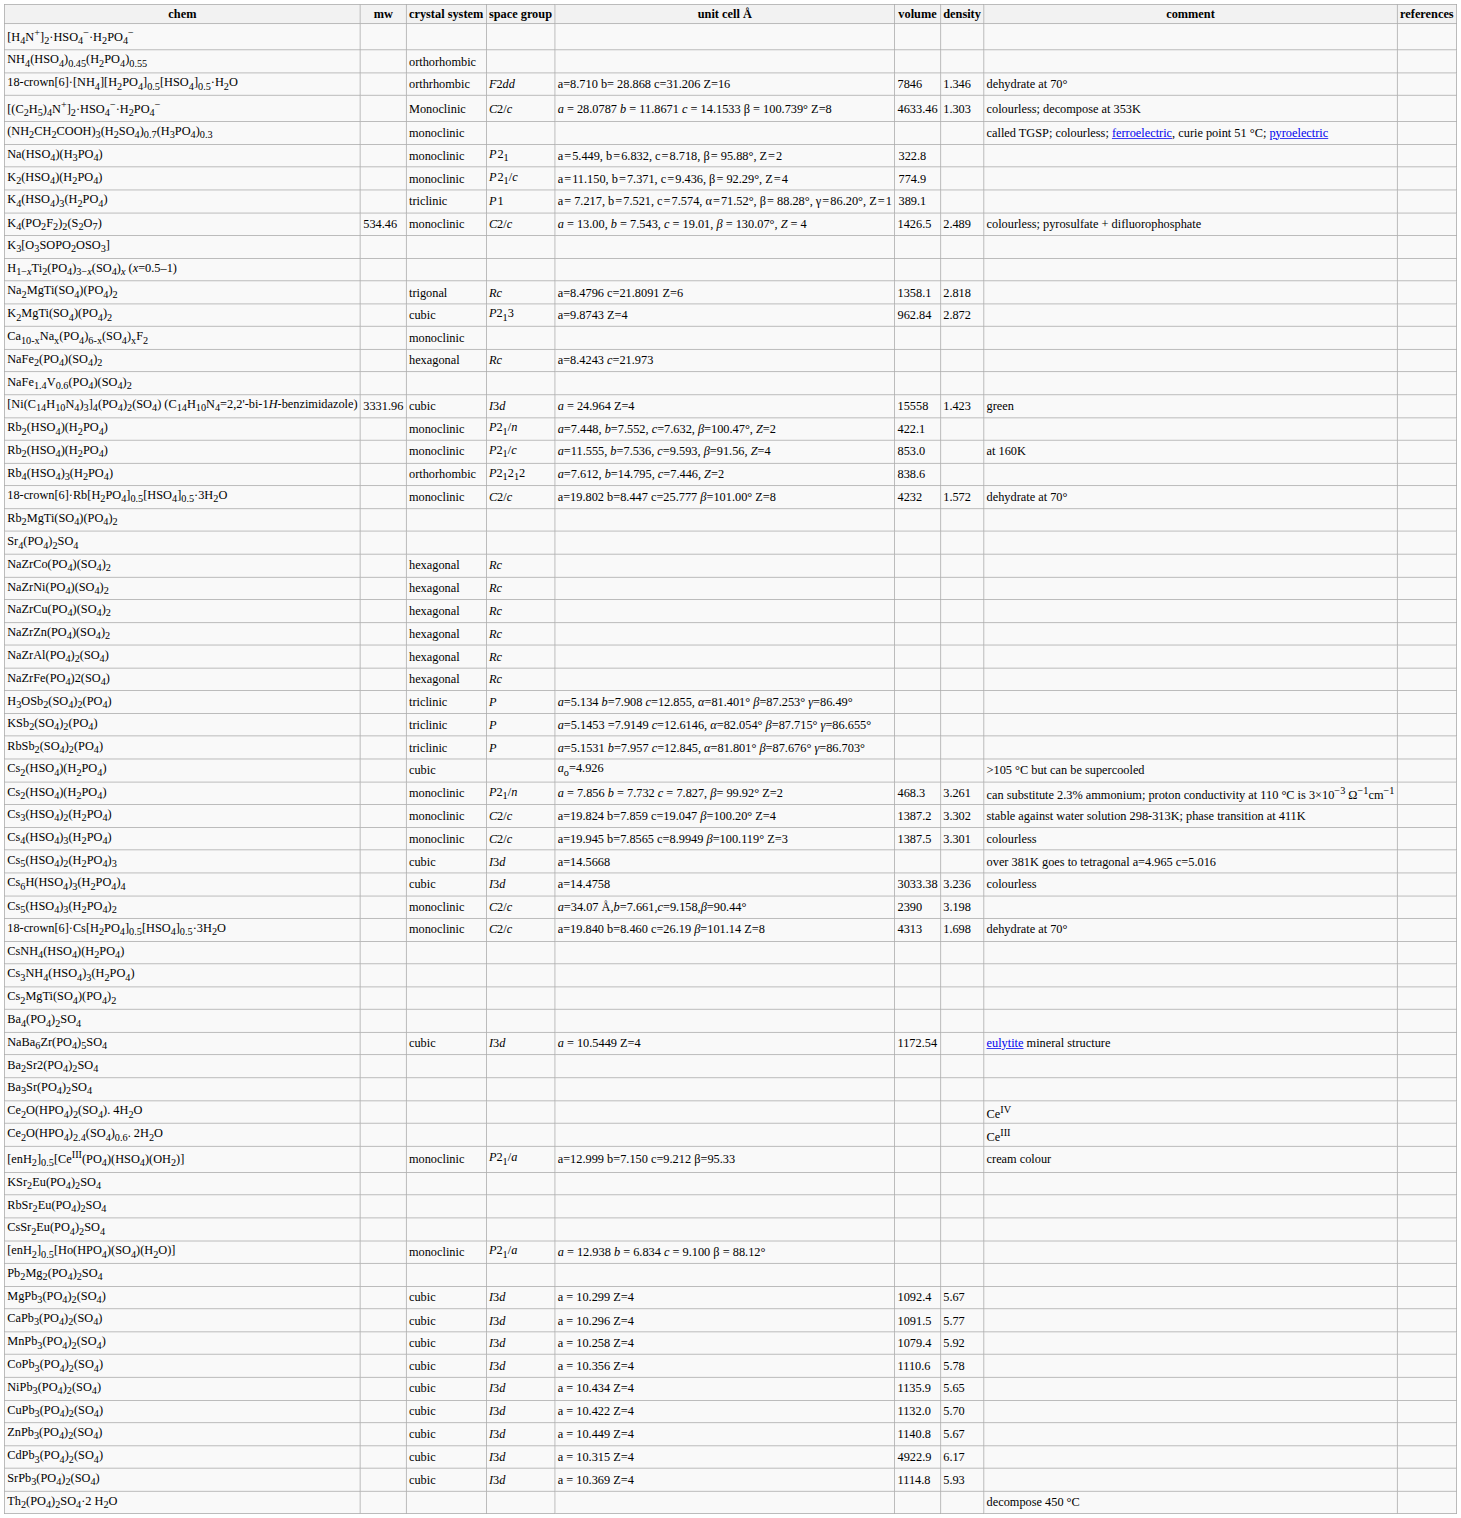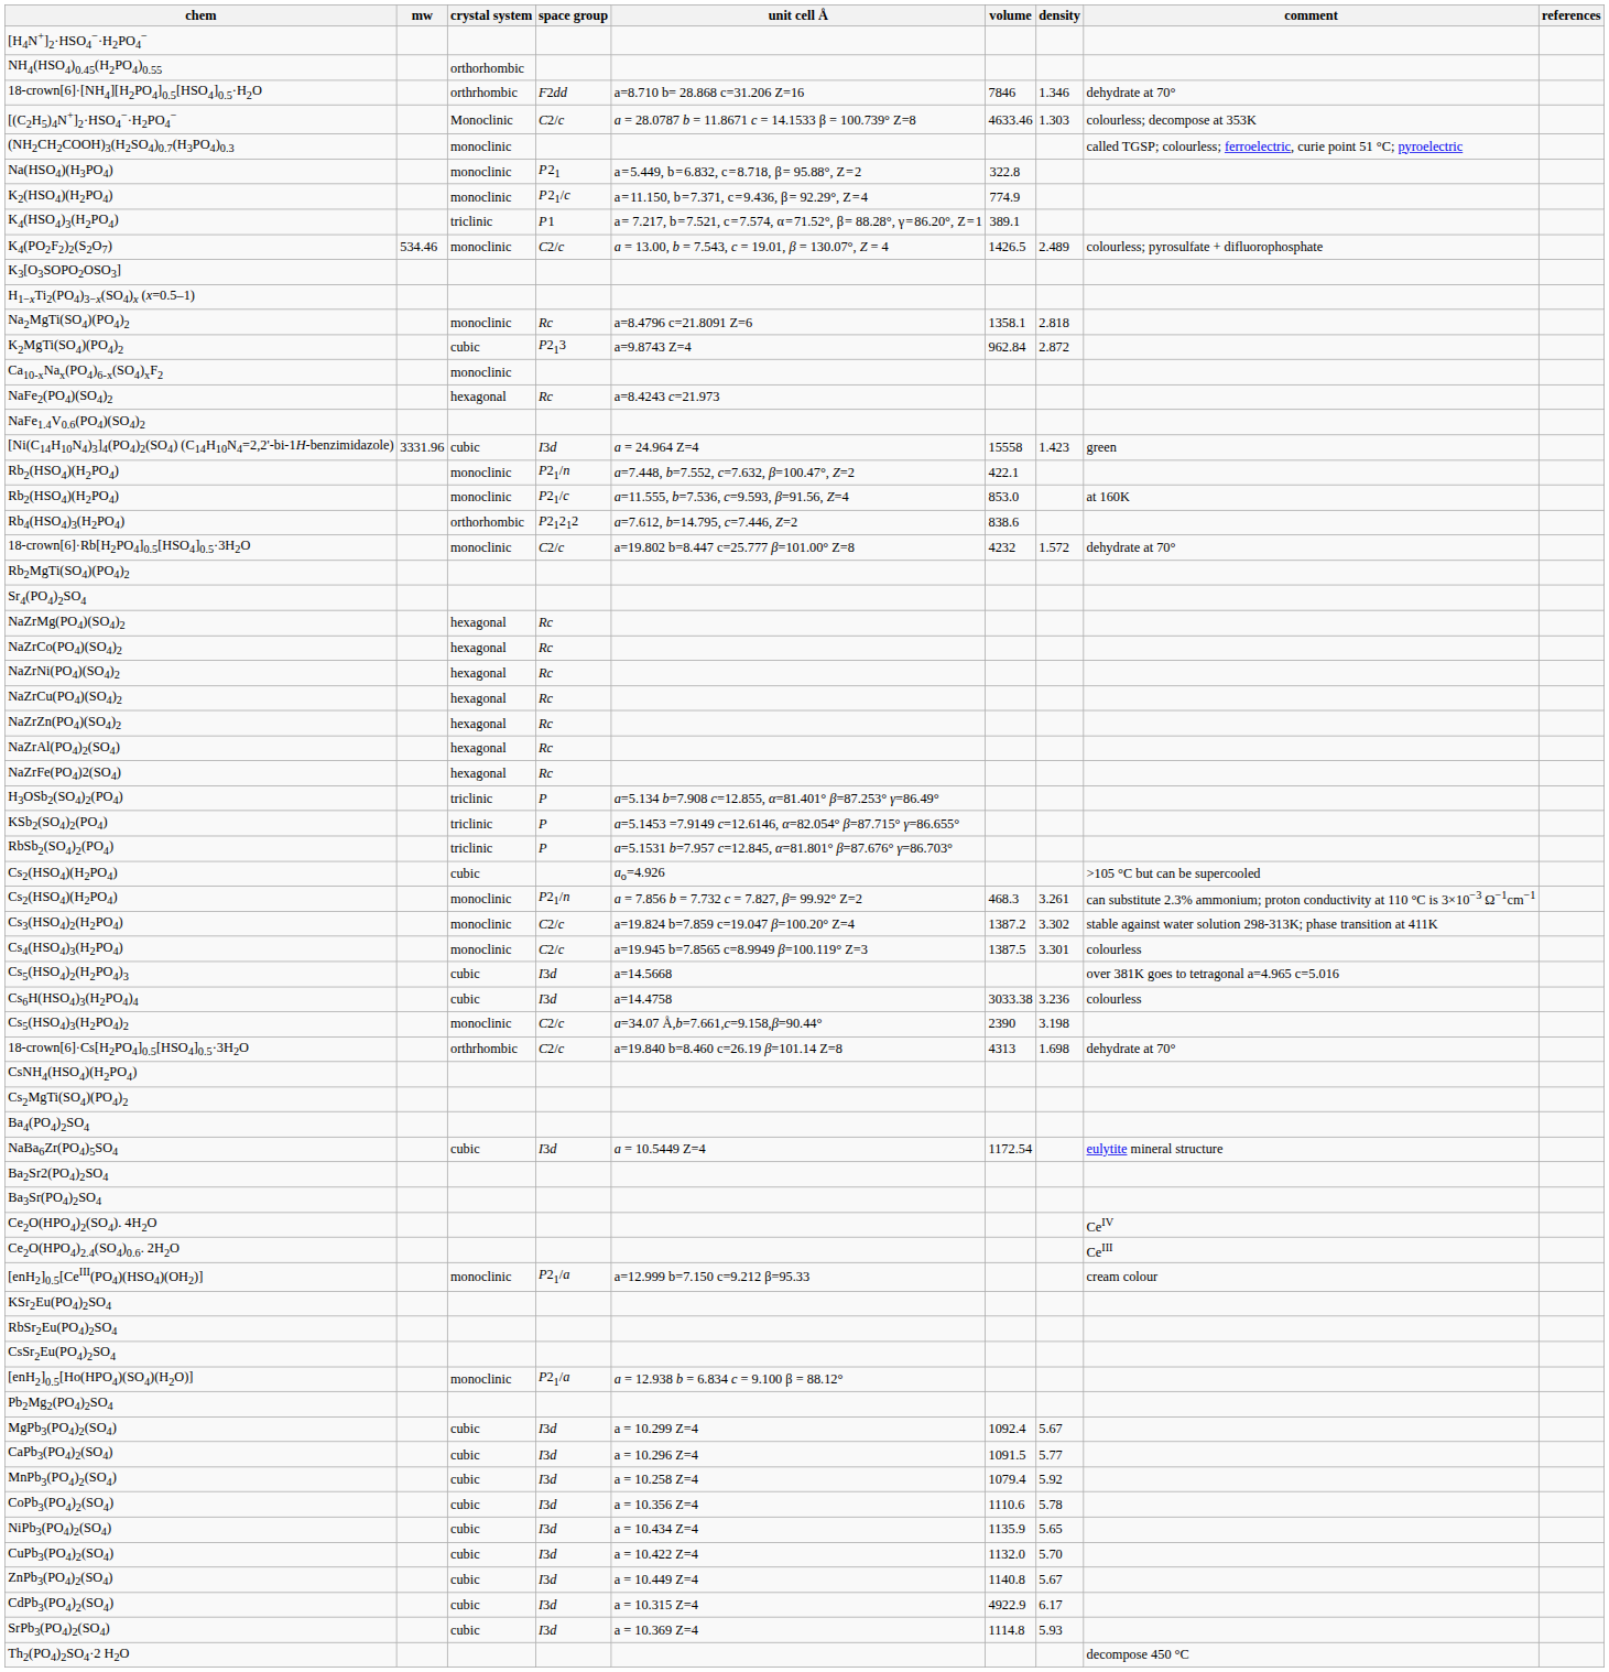Na2MgTi(SO4)(PO4)2 | crystal system: trigonal -> monoclinic
+ row: NaZrMg(PO4)(SO4)2 | hexagonal | Rc
18-crown[6]·Cs[H2PO4]0.5[HSO4]0.5·3H2O | crystal system: monoclinic -> orthrhombic
- row: Cs3NH4(HSO4)3(H2PO4)
